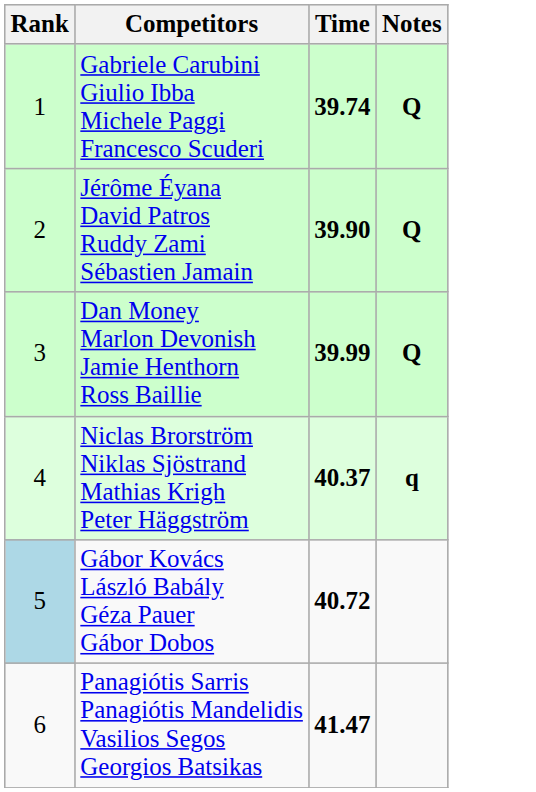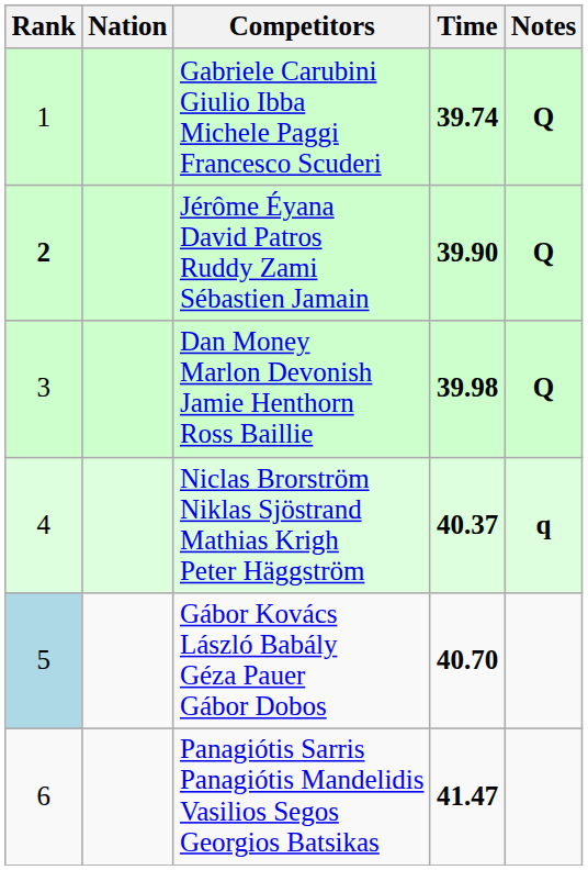+ column: Nation
Jérôme Éyana David Patros Ruddy Zami Sébastien Jamain | Rank: normal -> bold
Dan Money Marlon Devonish Jamie Henthorn Ross Baillie | Time: 39.99 -> 39.98
Gábor Kovács László Babály Géza Pauer Gábor Dobos | Time: 40.72 -> 40.70
